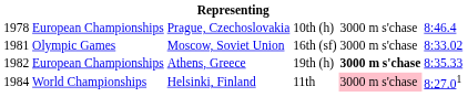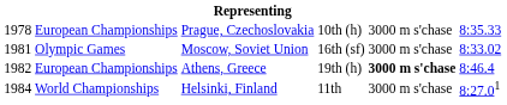Prague, Czechoslovakia | column 6: 8:46.4 -> 8:35.33
Athens, Greece | column 6: 8:35.33 -> 8:46.4
Helsinki, Finland | column 5: pink background -> no background
